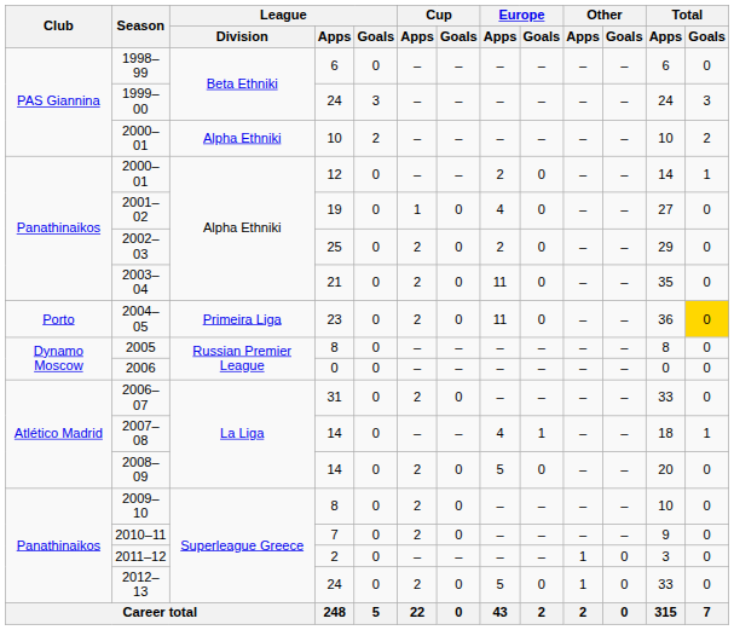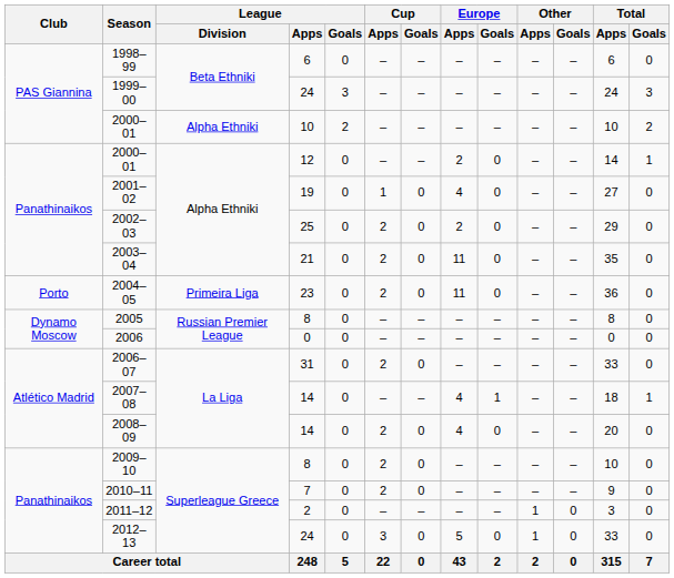2004–05 | Total / Goals: gold background -> no background
2008–09 | Europe / Apps: 5 -> 4
2012–13 | Cup / Apps: 2 -> 3
